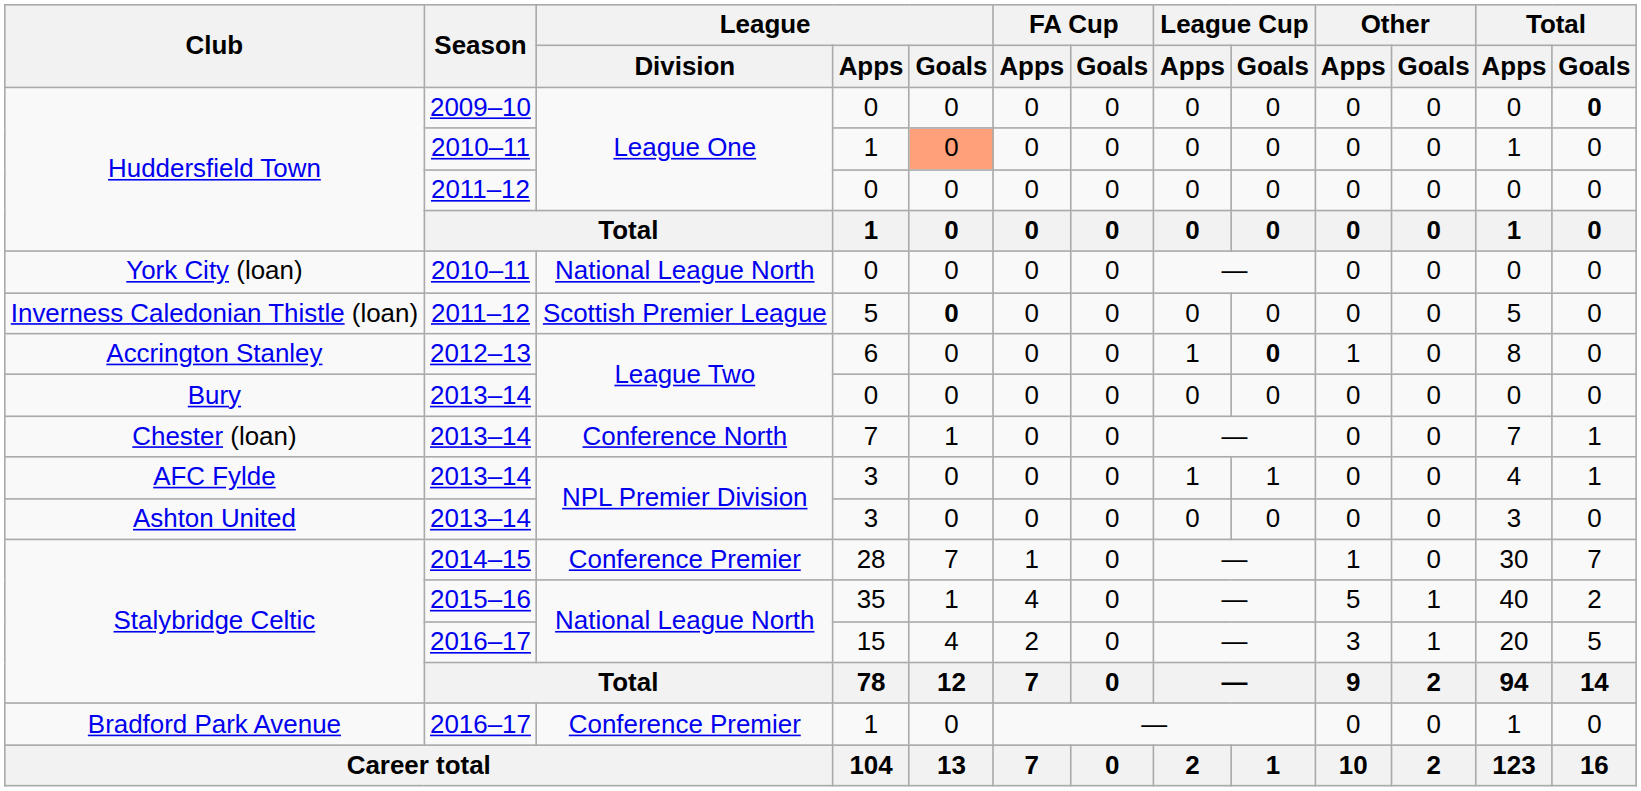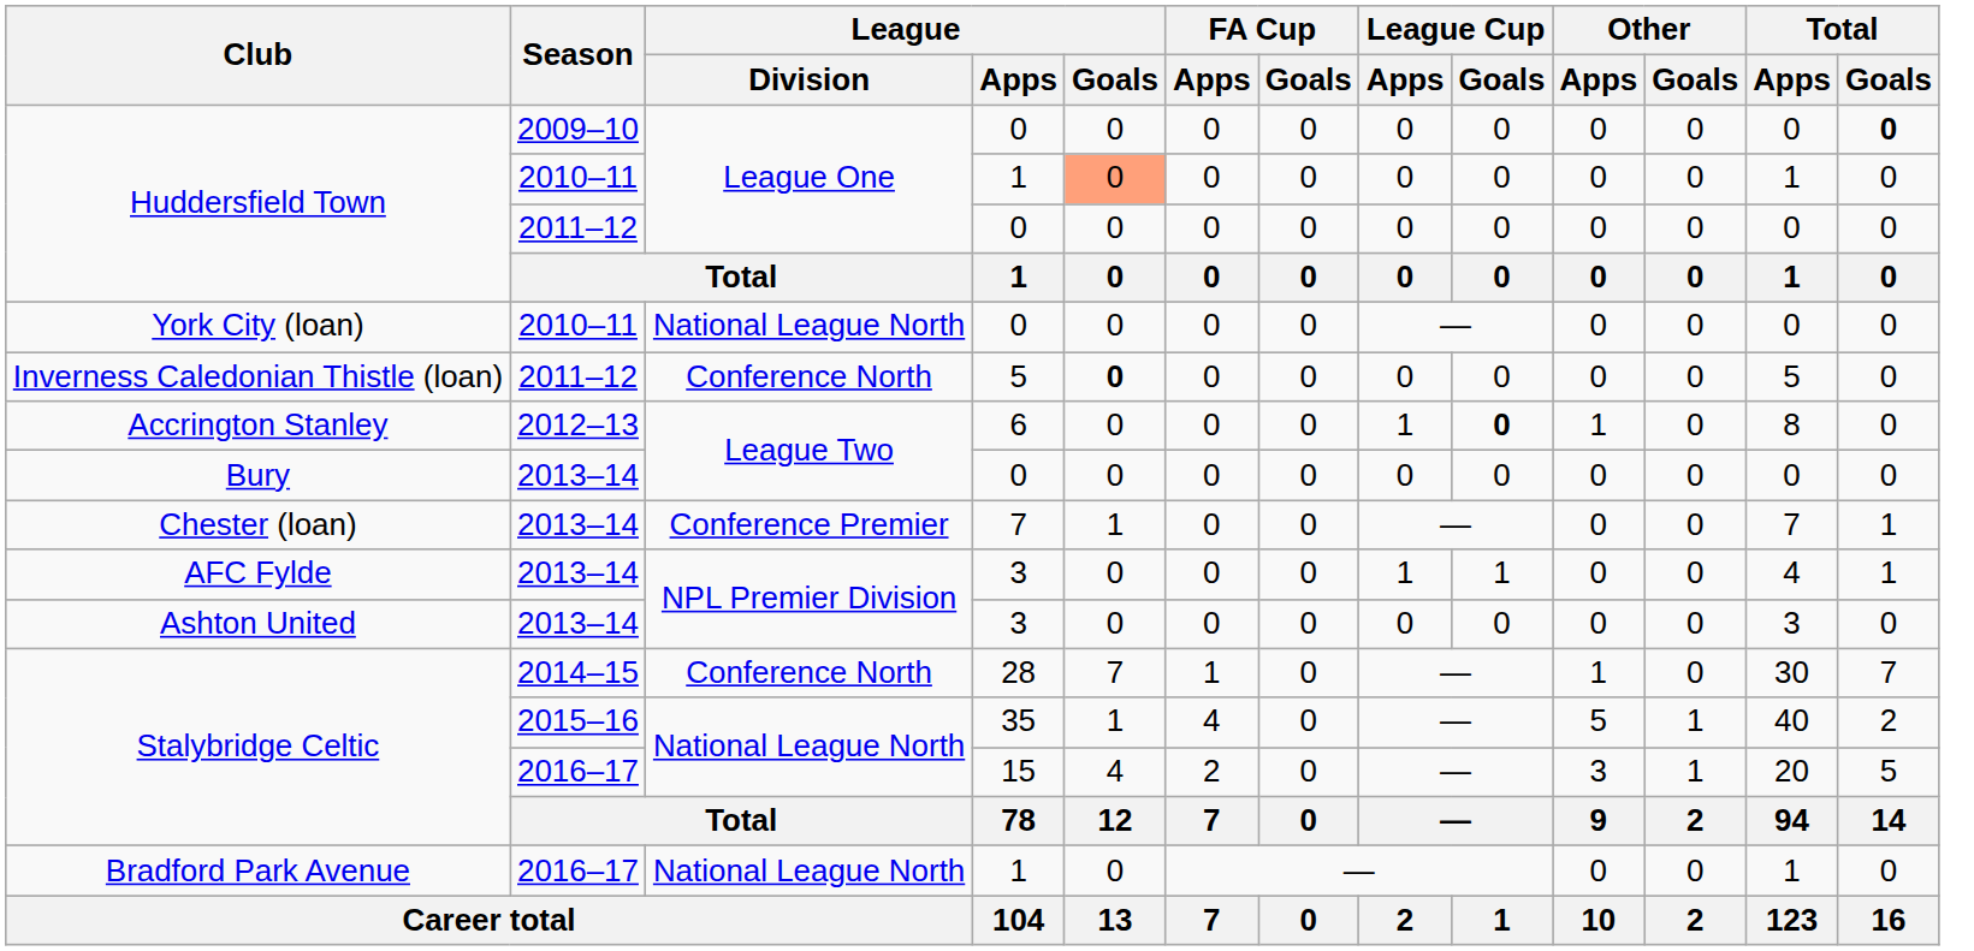Inverness Caledonian Thistle (loan) | League / Division: Scottish Premier League -> Conference North
Chester (loan) | League / Division: Conference North -> Conference Premier
Stalybridge Celtic / 2014–15 | League / Division: Conference Premier -> Conference North
Bradford Park Avenue | League / Division: Conference Premier -> National League North
